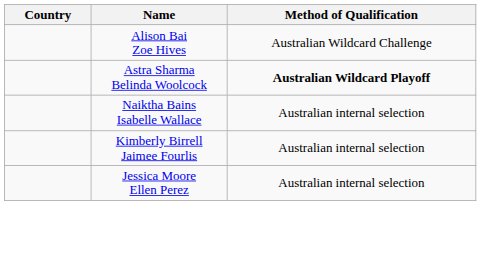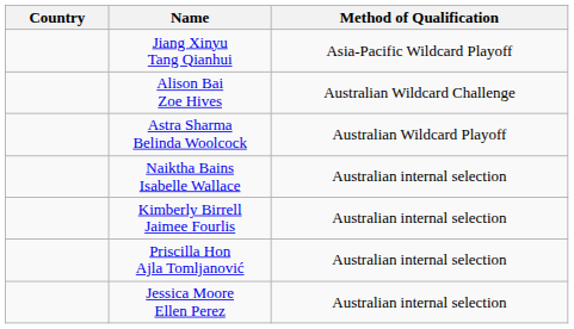+ row: Jiang Xinyu Tang Qianhui | Asia-Pacific Wildcard Playoff
Astra Sharma Belinda Woolcock | Method of Qualification: bold -> normal
+ row: Priscilla Hon Ajla Tomljanović | Australian internal selection
